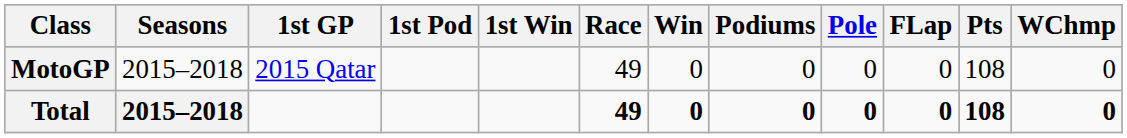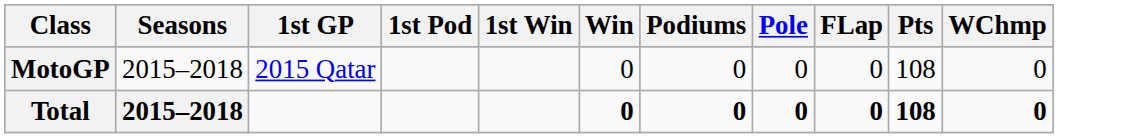- column: Race | 49 | 49
